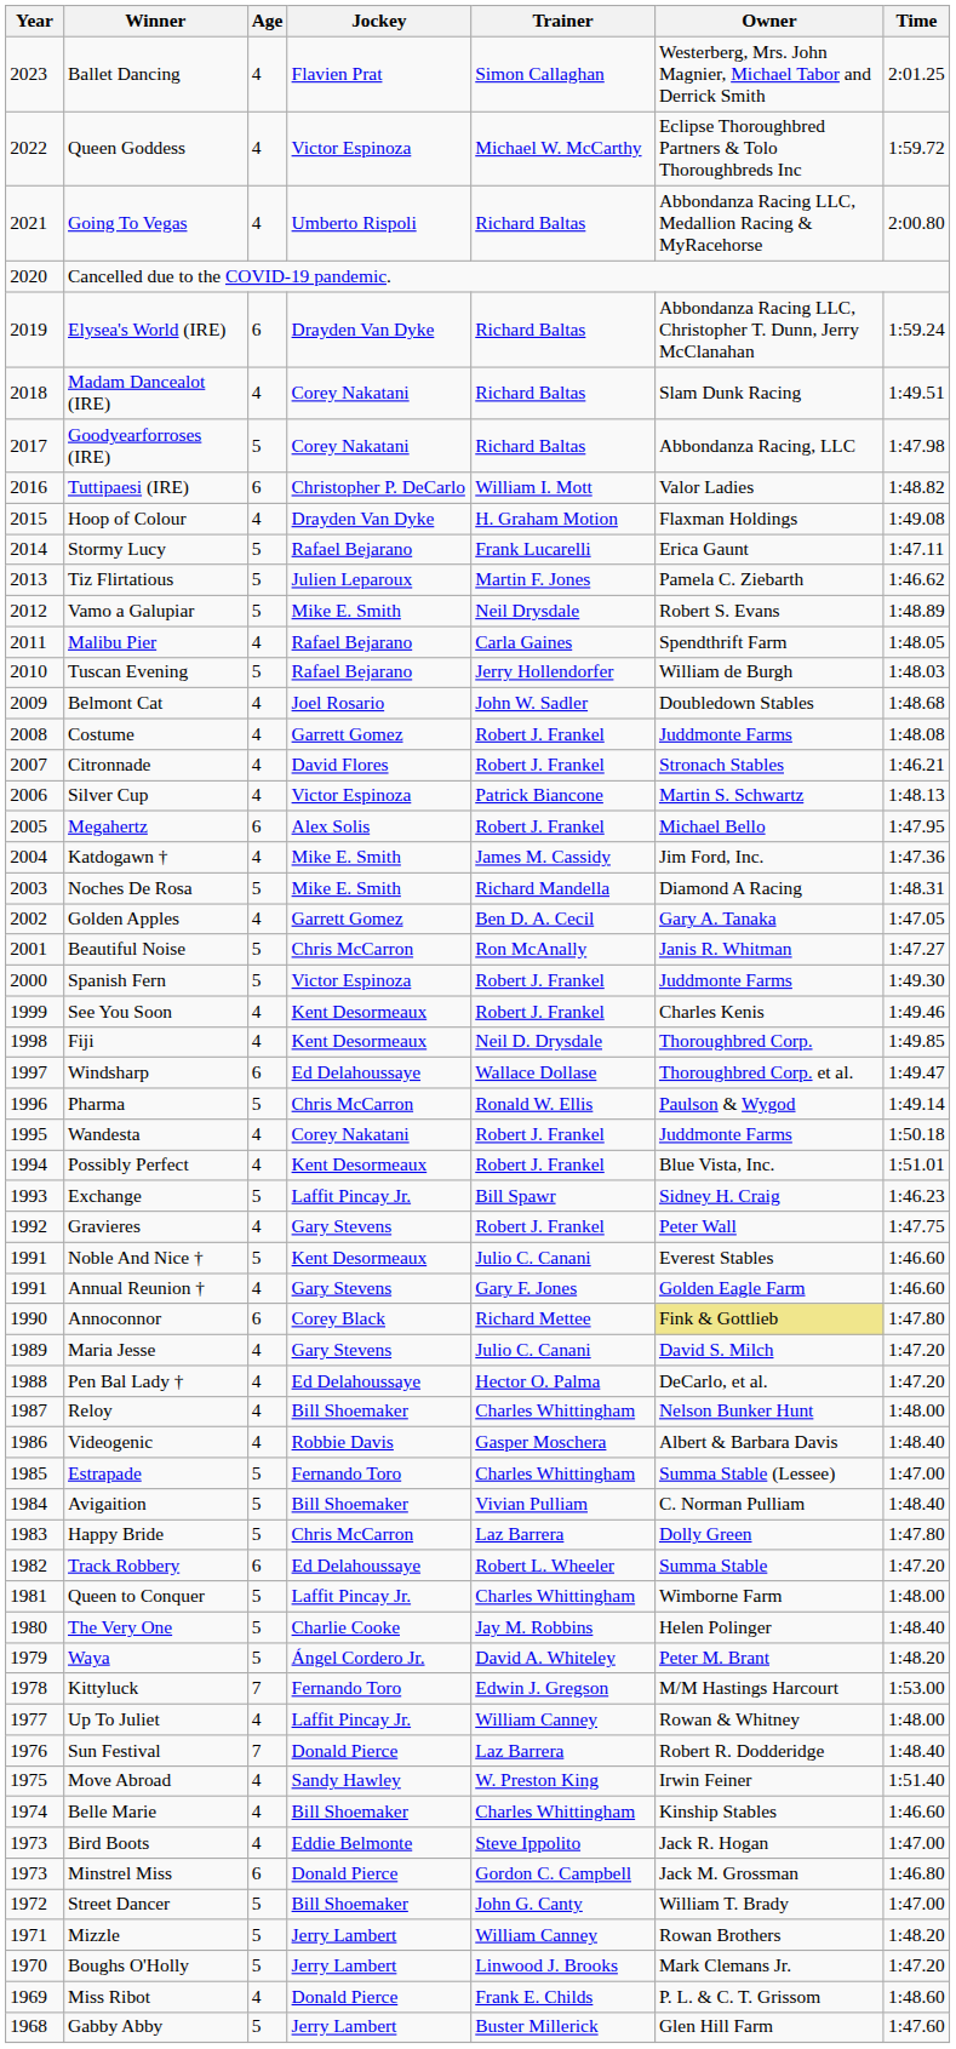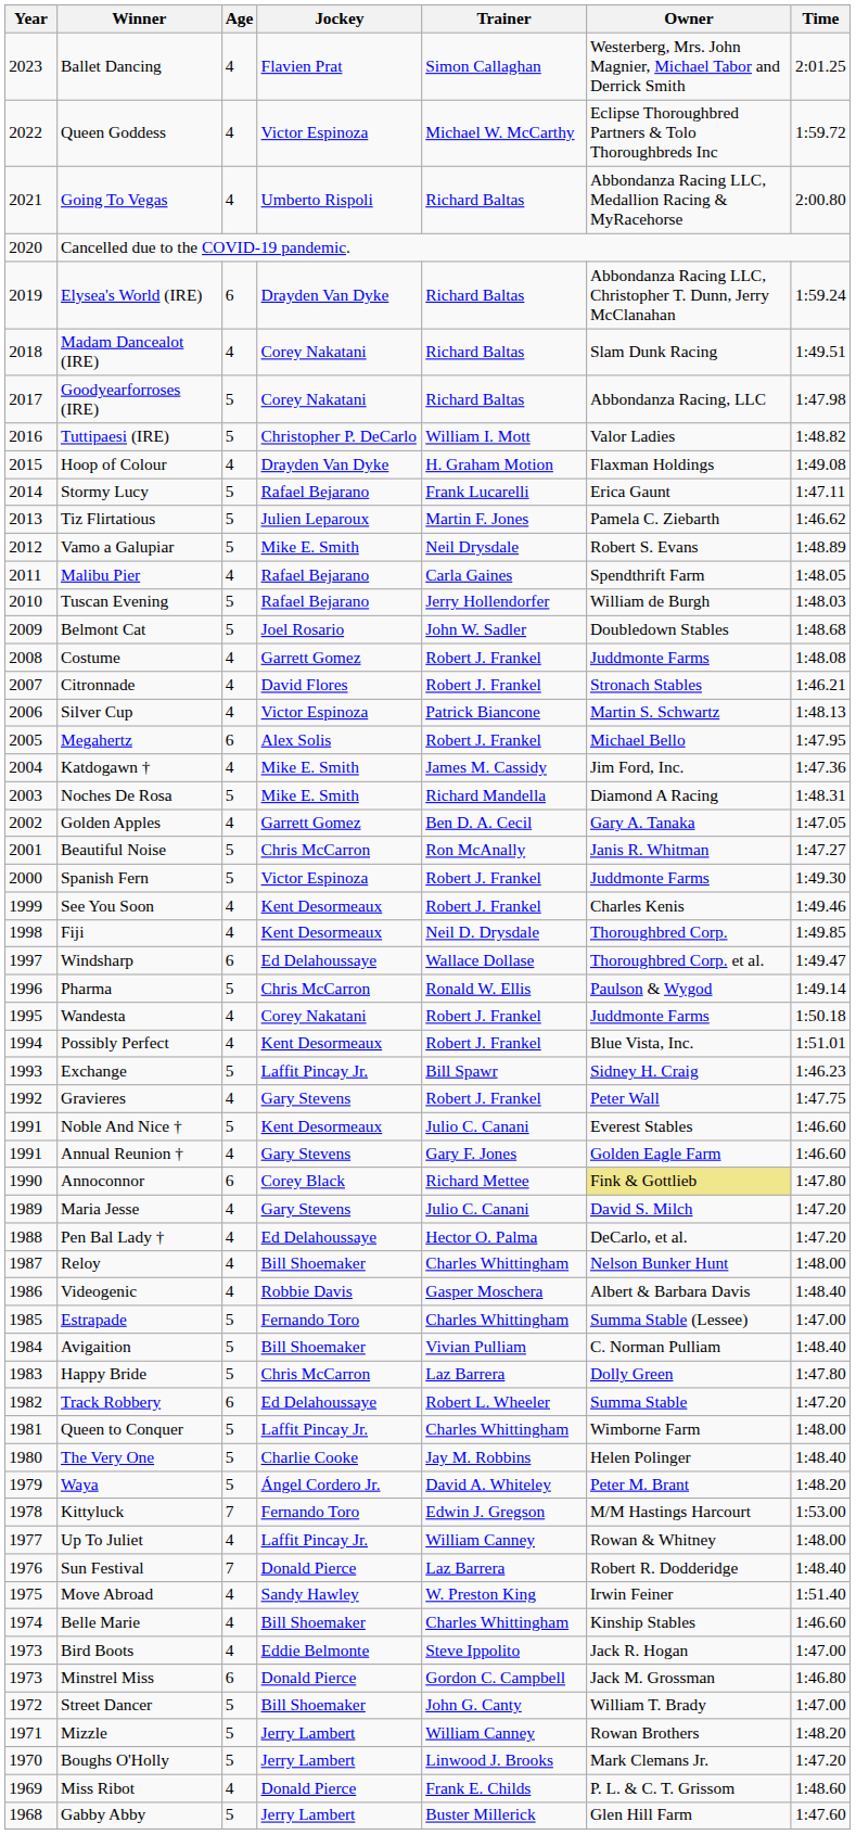Tuttipaesi (IRE) | Age: 6 -> 5
Belmont Cat | Age: 4 -> 5
